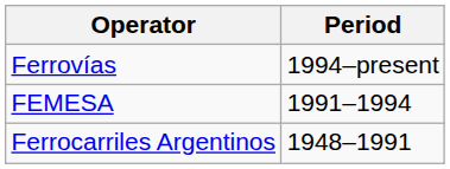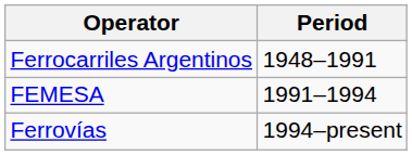rows swapped: Ferrocarriles Argentinos <-> Ferrovías
